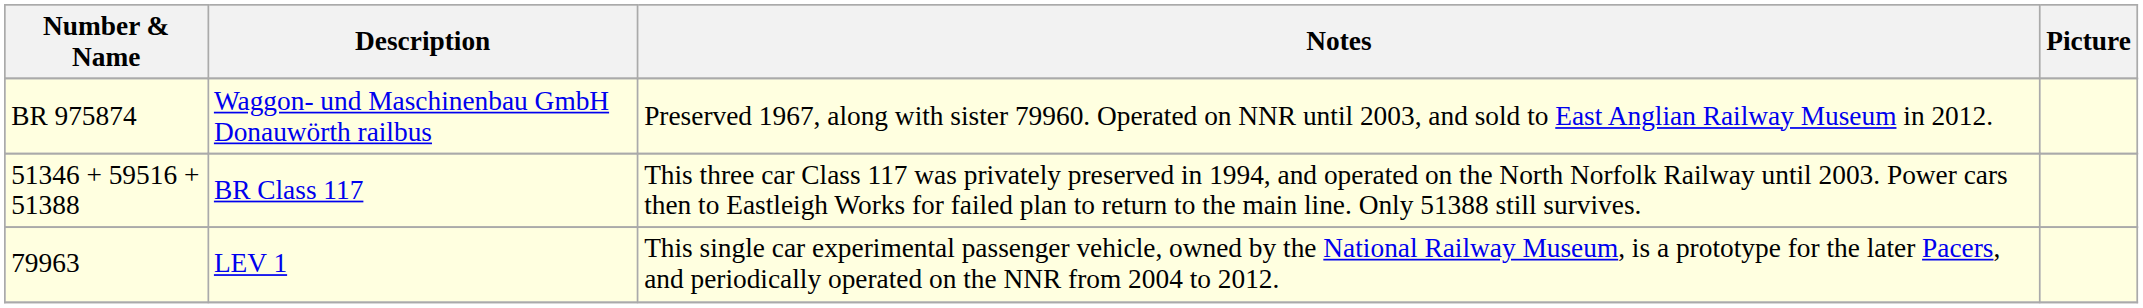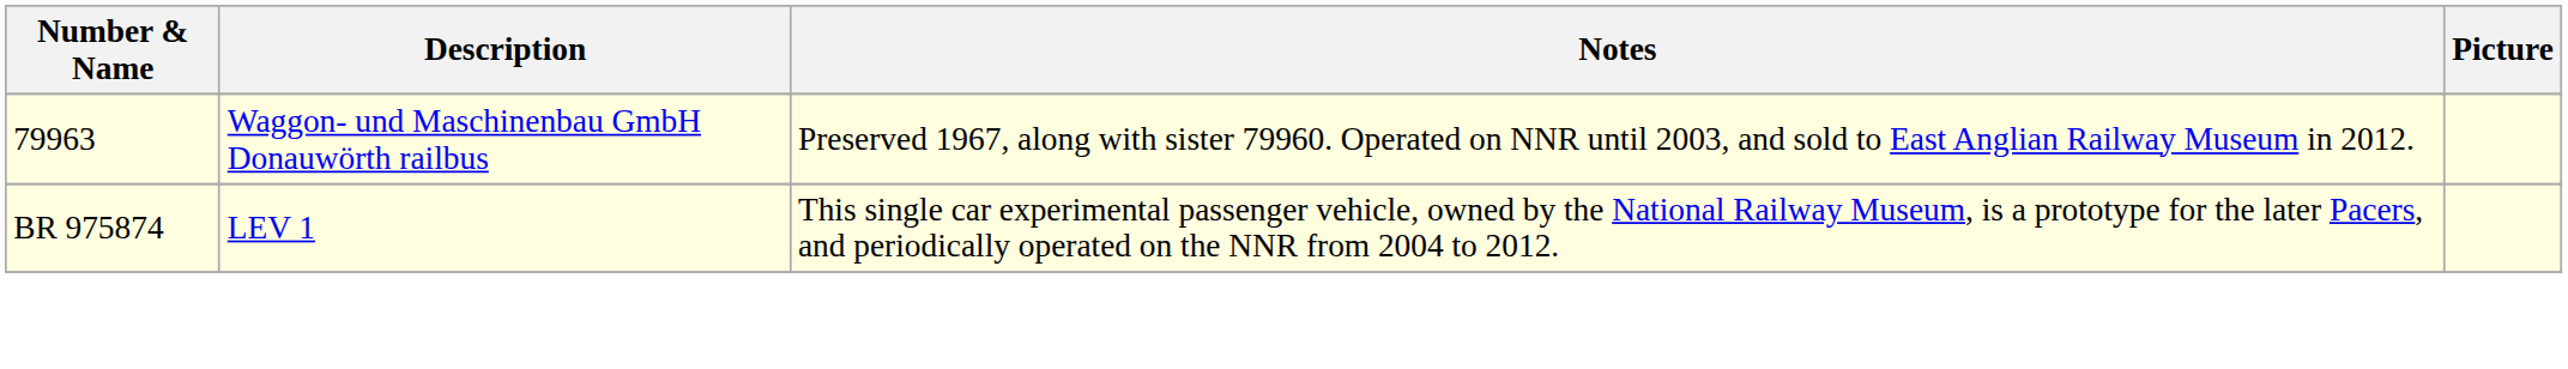Waggon- und Maschinenbau GmbH Donauwörth railbus | Number & Name: BR 975874 -> 79963
- row: 51346 + 59516 + 51388 | BR Class 117 | This three car Class 117 was privately preserved in 1994, and operated on the North Norfolk Railway until 2003. Power cars then to Eastleigh Works for failed plan to return to the main line. Only 51388 still survives.
LEV 1 | Number & Name: 79963 -> BR 975874
